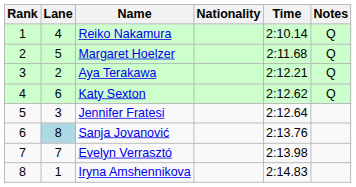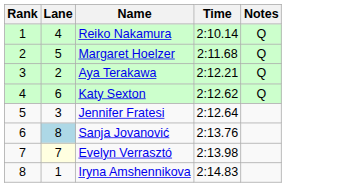- column: Nationality
Evelyn Verrasztó | Lane: no background -> lightyellow background
